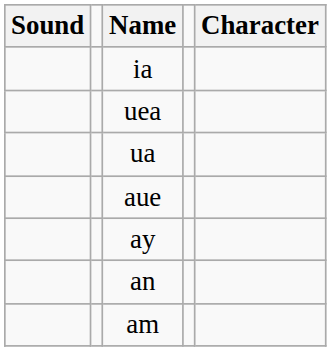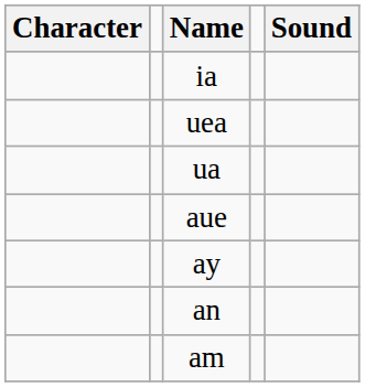columns swapped: Character <-> Sound
